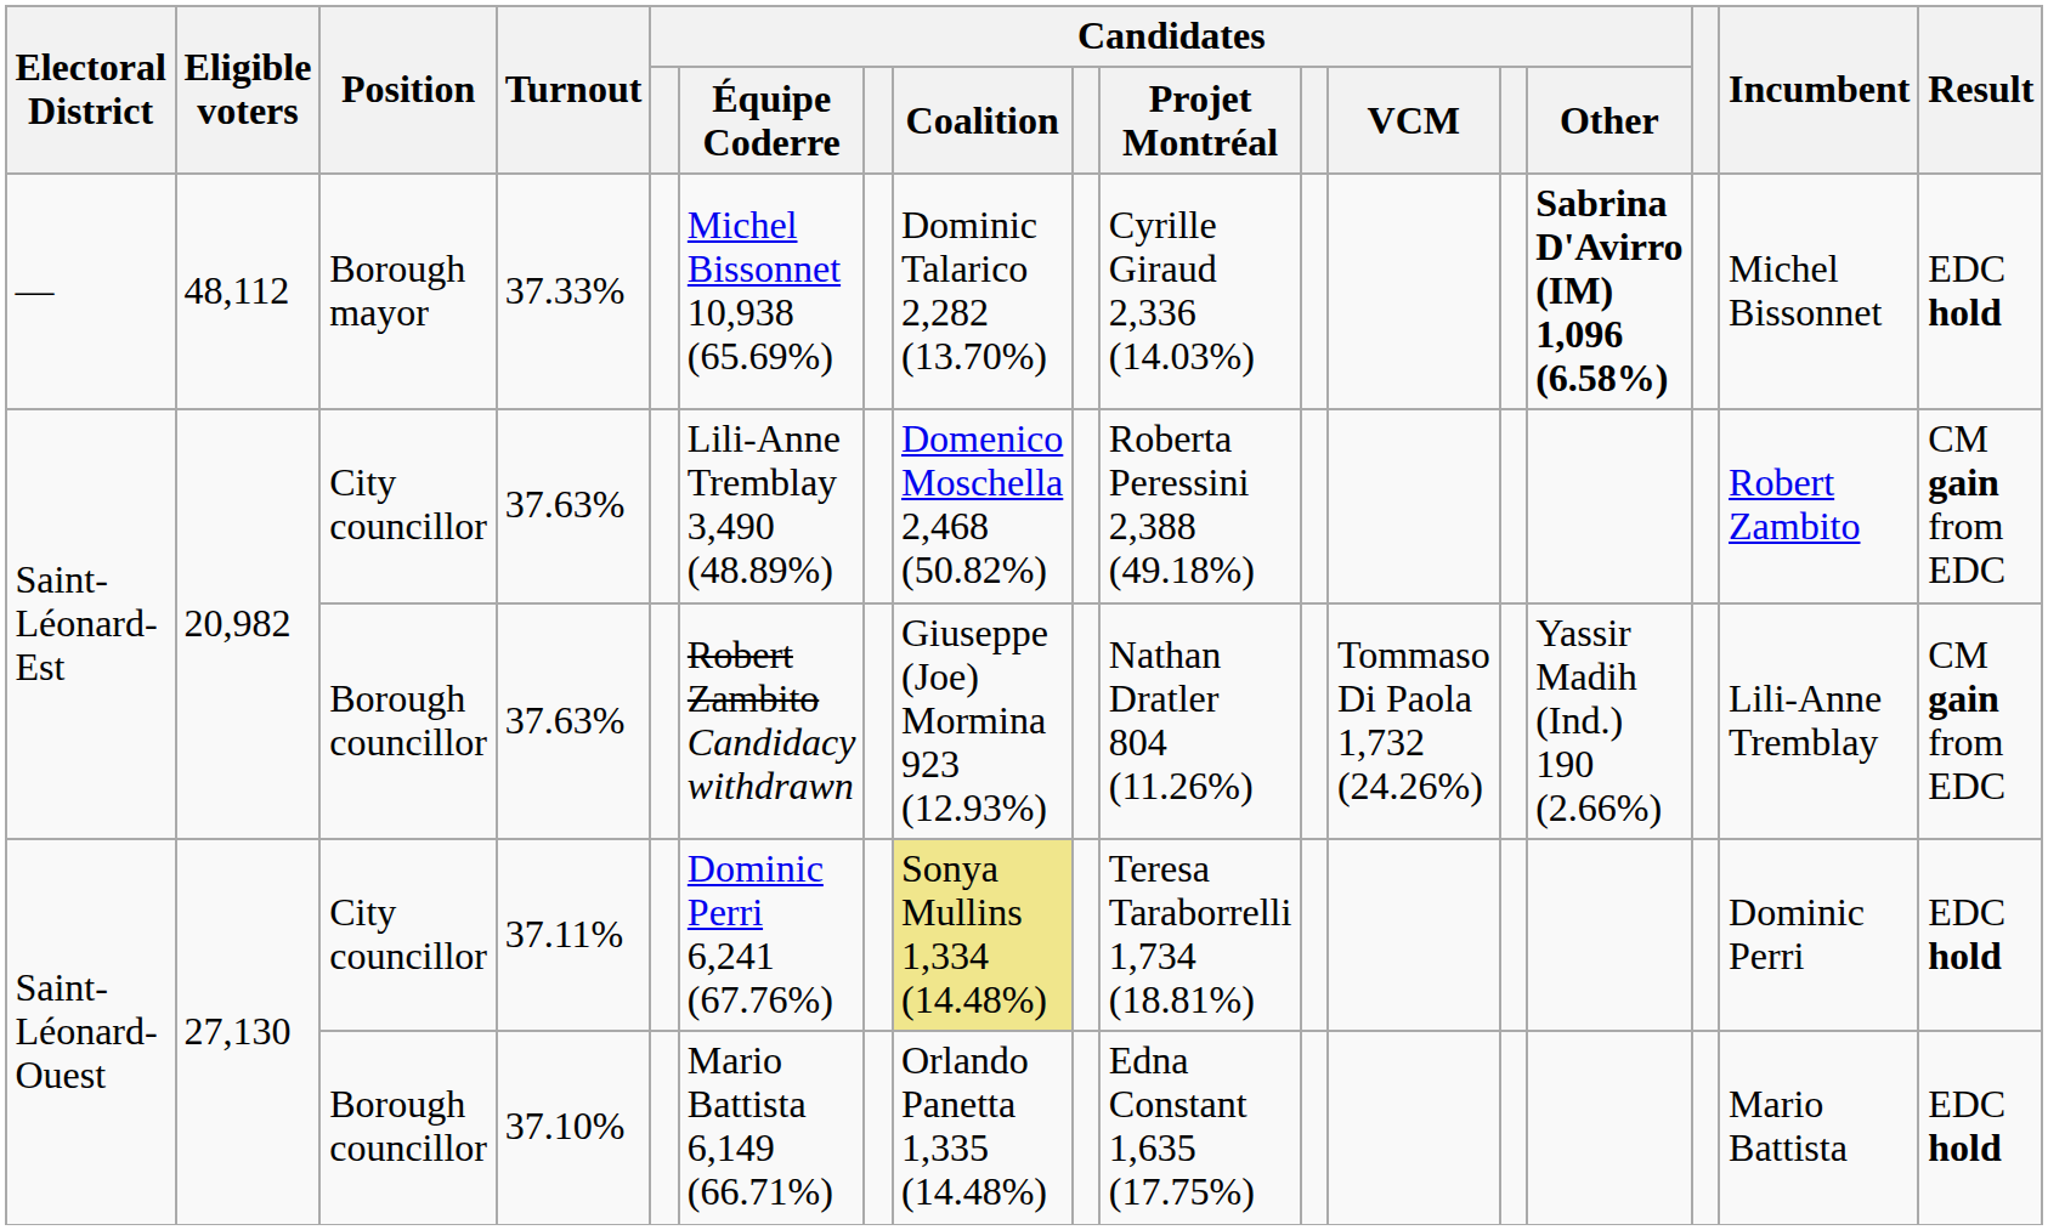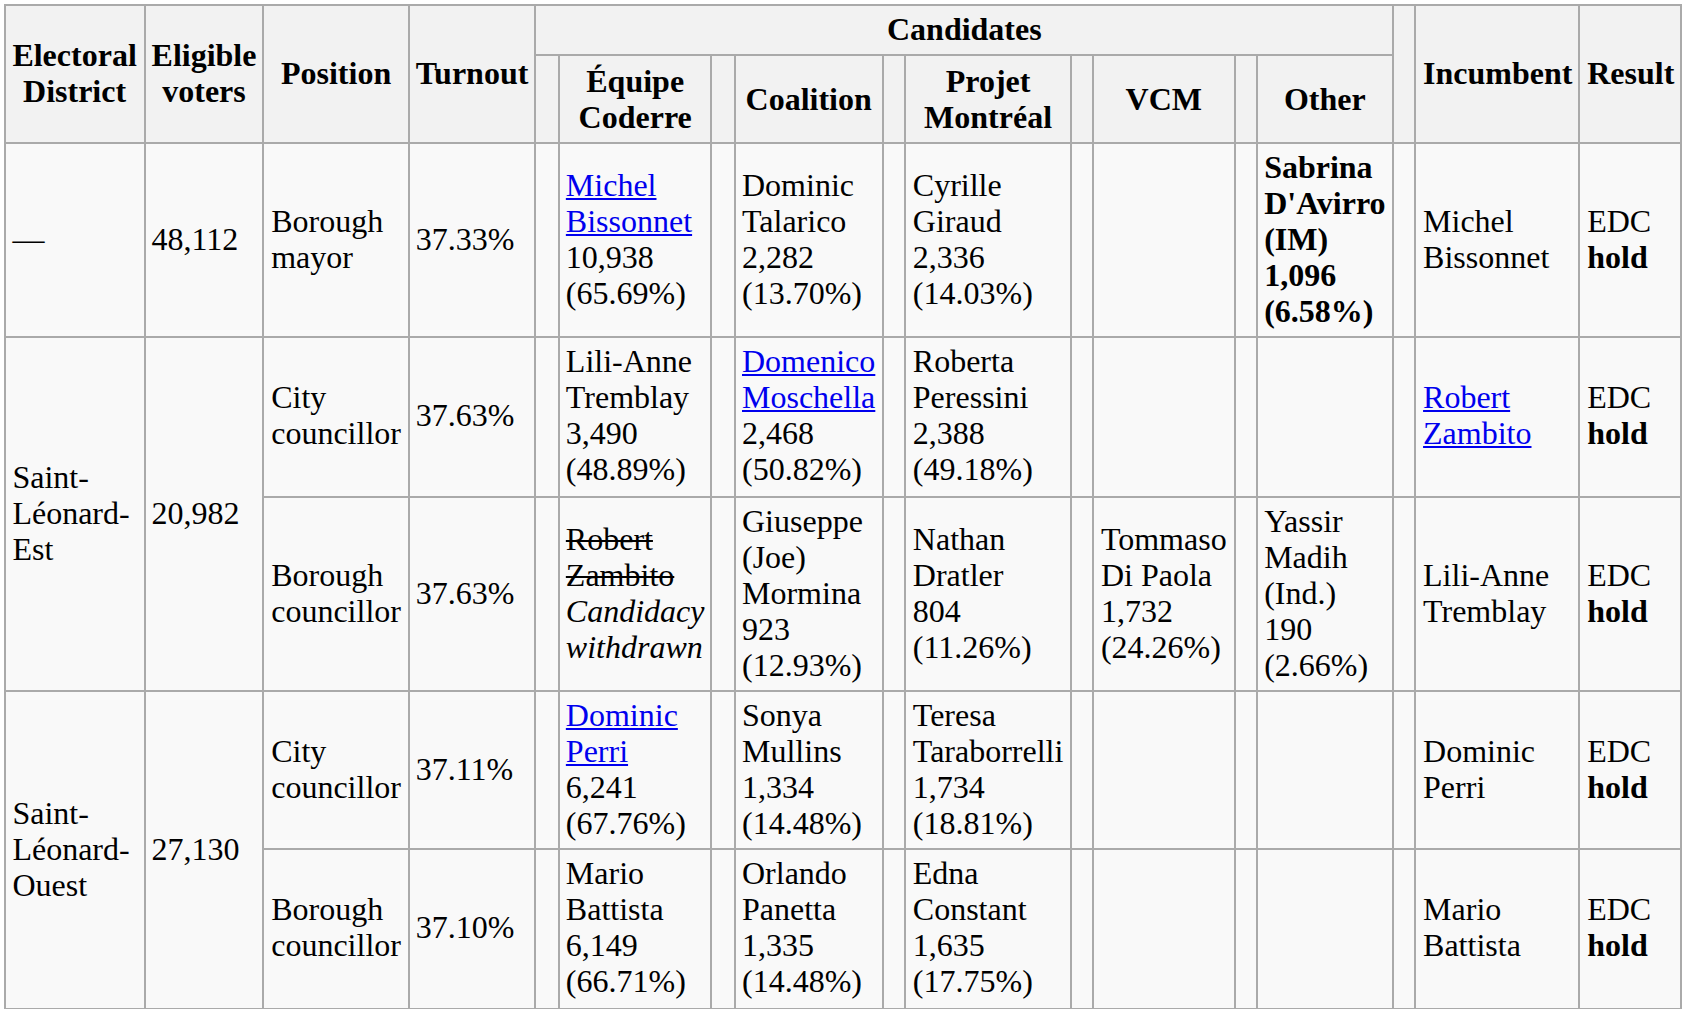City councillor / 37.63% | Result: CM gain from EDC -> EDC hold
Borough councillor / 37.63% | Result: CM gain from EDC -> EDC hold
37.11% | Candidates / Coalition: khaki background -> no background
